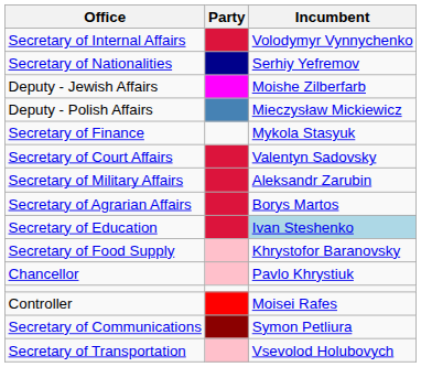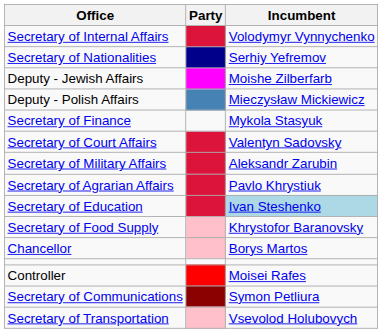Secretary of Agrarian Affairs | Incumbent: Borys Martos -> Pavlo Khrystiuk
Chancellor | Incumbent: Pavlo Khrystiuk -> Borys Martos
